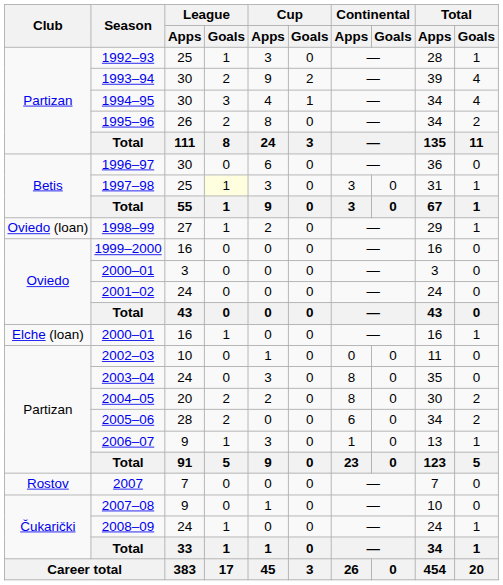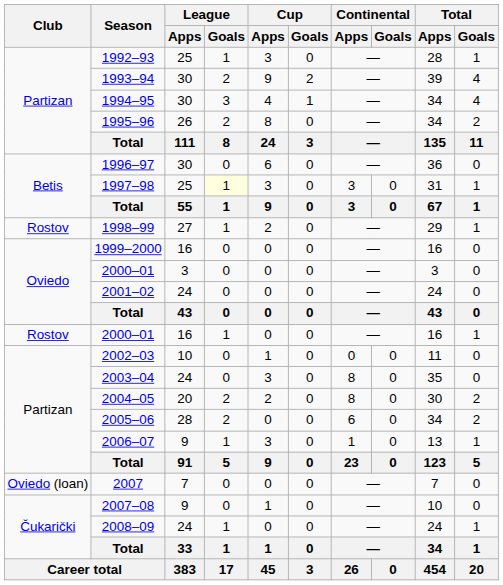1998–99 | Club: Oviedo (loan) -> Rostov
2000–01 / 16 | Club: Elche (loan) -> Rostov
2007 | Club: Rostov -> Oviedo (loan)
